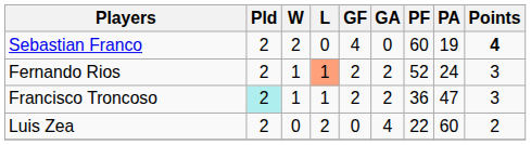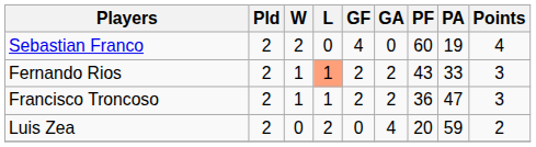Sebastian Franco | Points: bold -> normal
Fernando Rios | PF: 52 -> 43
Fernando Rios | PA: 24 -> 33
Francisco Troncoso | Pld: paleturquoise background -> no background
Luis Zea | PF: 22 -> 20
Luis Zea | PA: 60 -> 59
